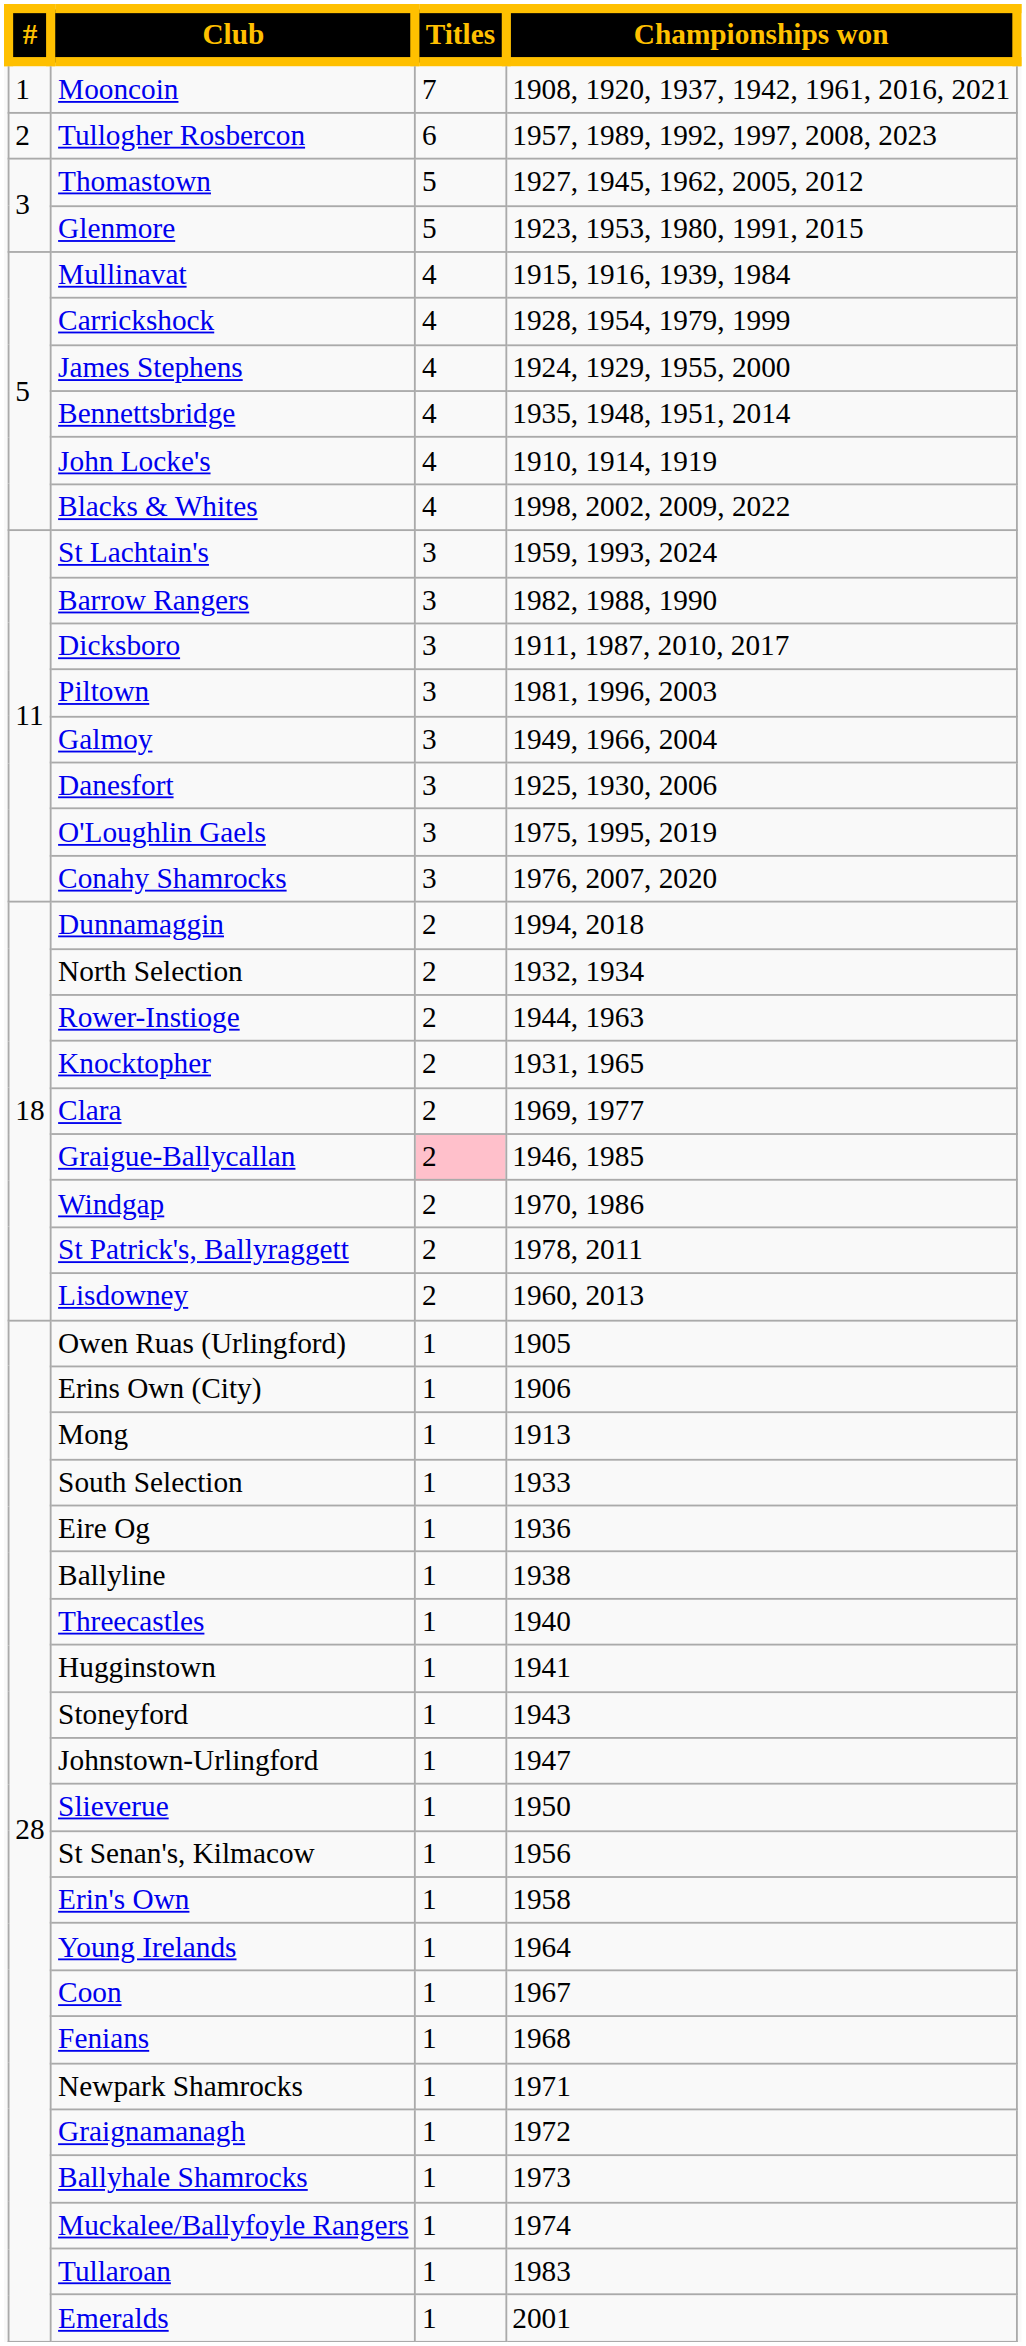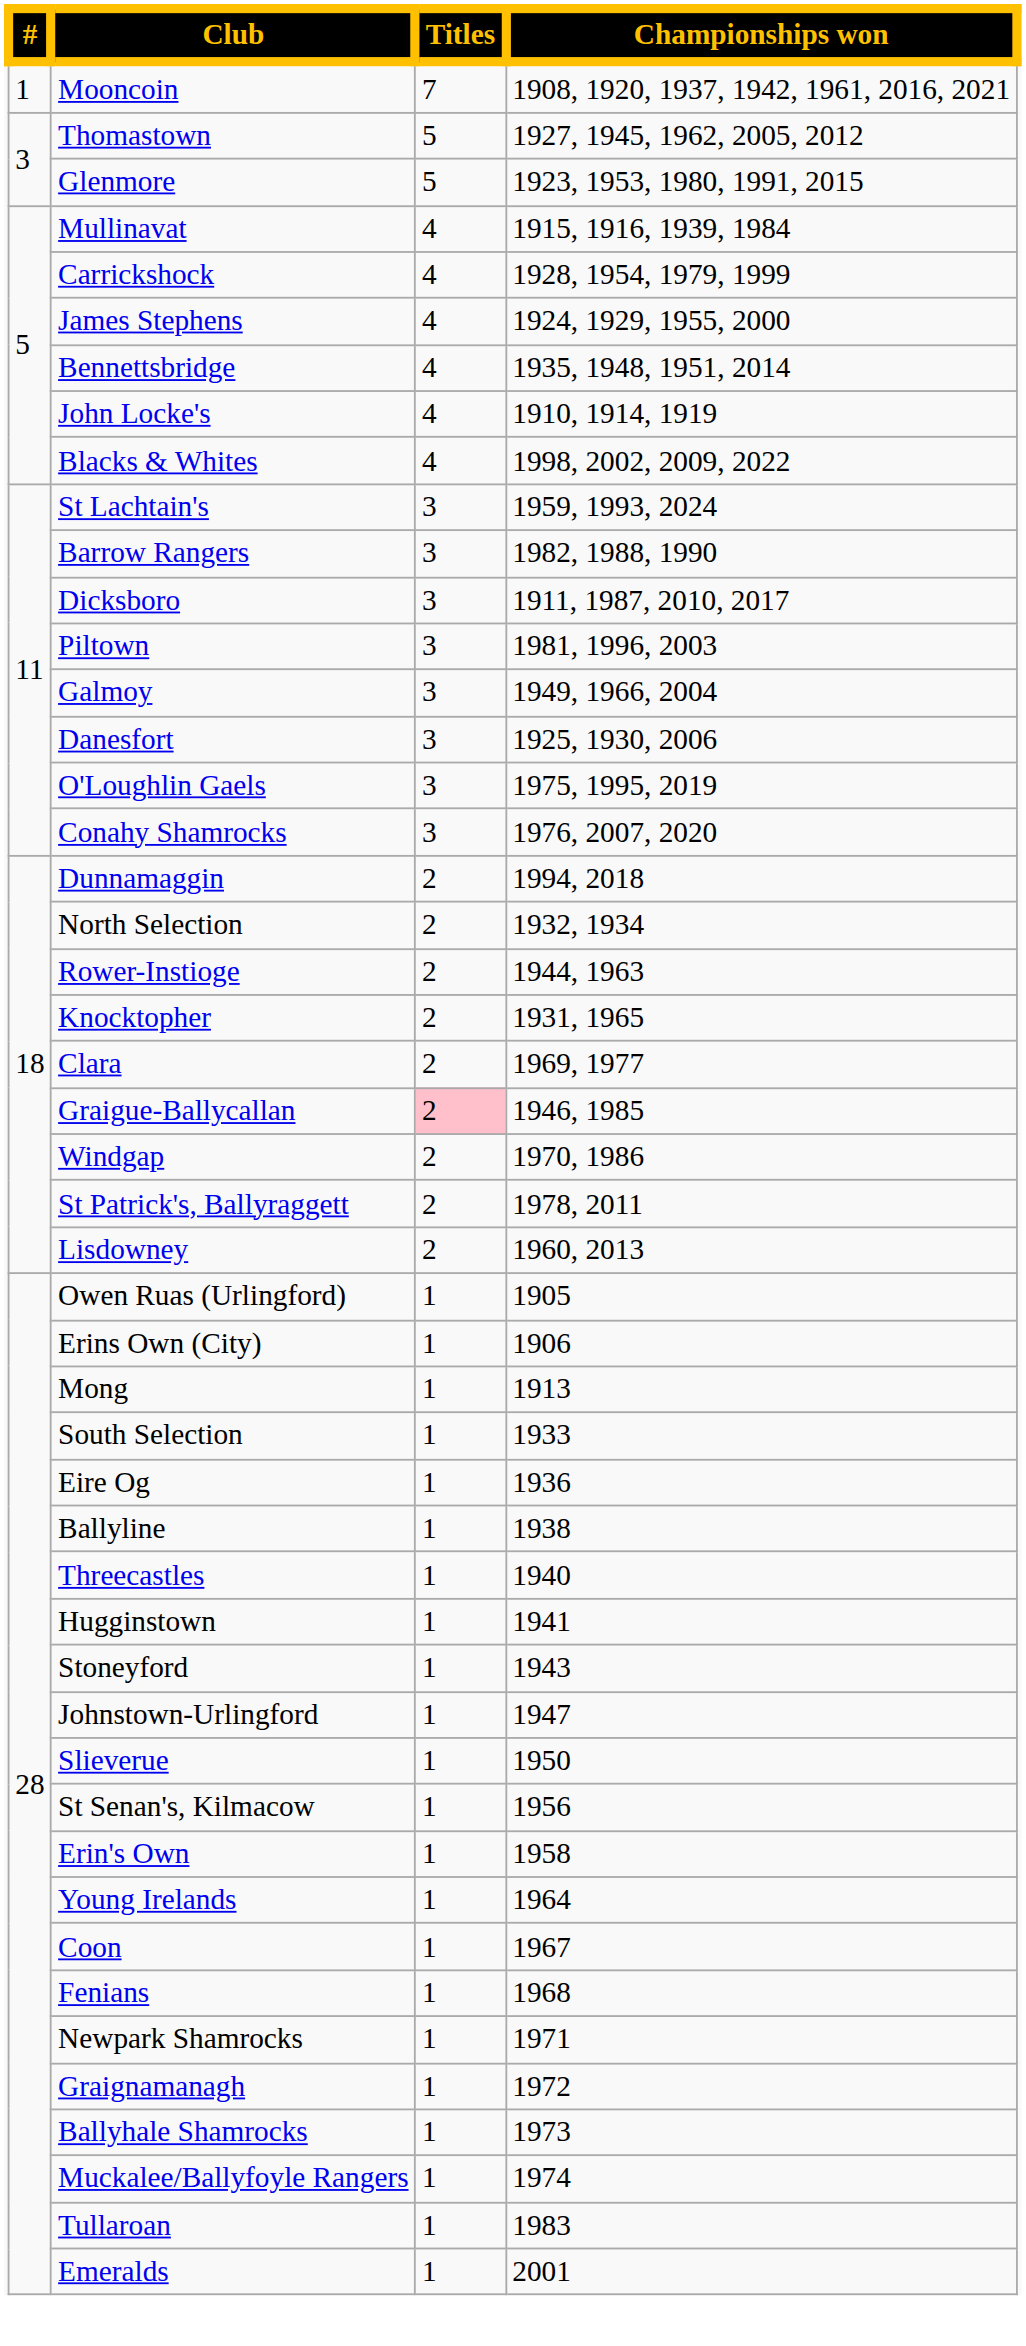- row: 2 | Tullogher Rosbercon | 6 | 1957, 1989, 1992, 1997, 2008, 2023
